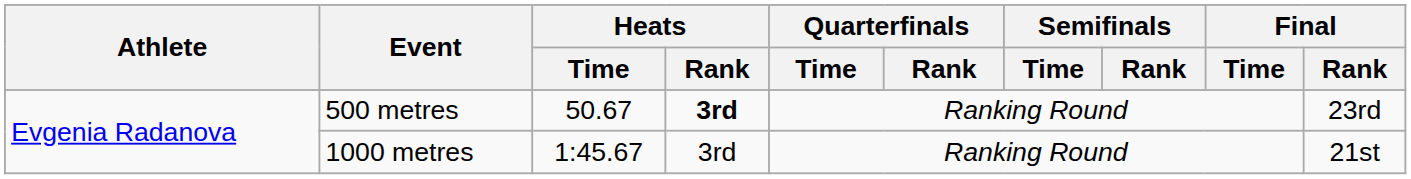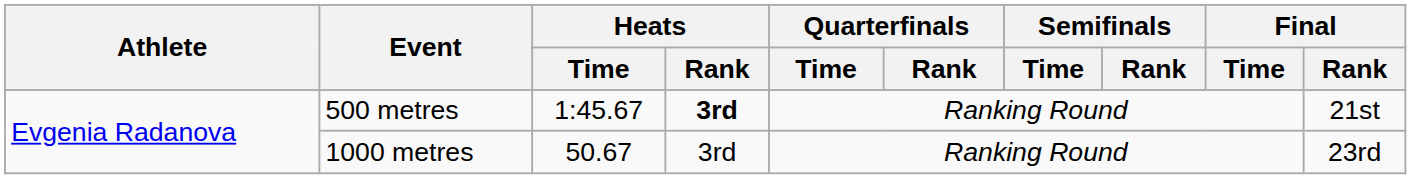500 metres | Heats / Time: 50.67 -> 1:45.67
500 metres | Final / Rank: 23rd -> 21st
1000 metres | Heats / Time: 1:45.67 -> 50.67
1000 metres | Final / Rank: 21st -> 23rd
